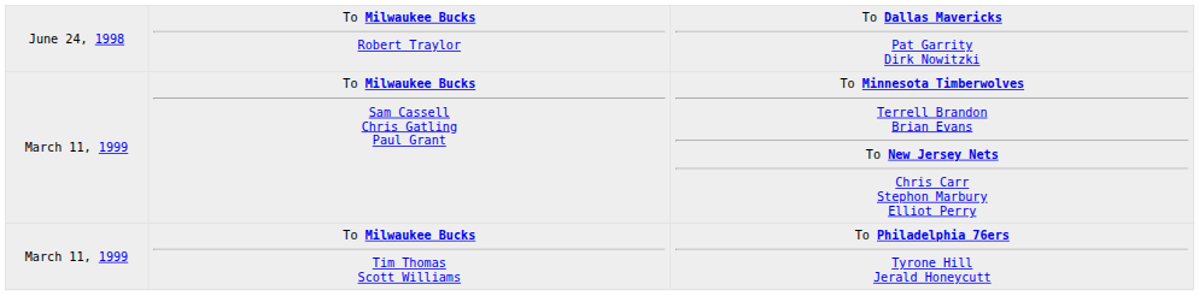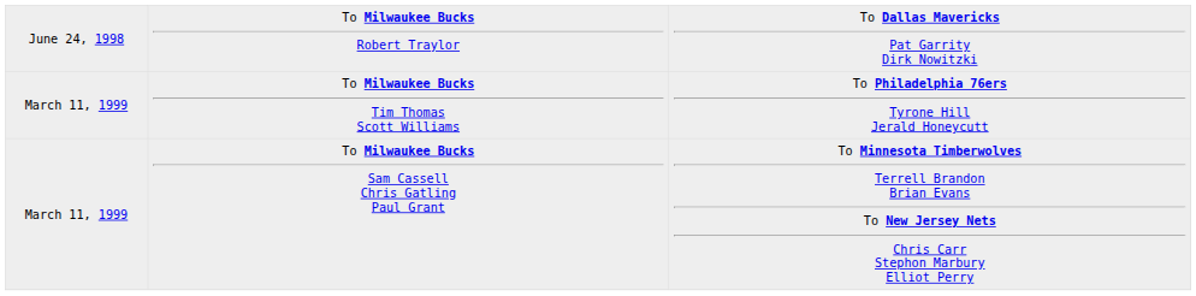rows swapped: To Milwaukee Bucks Sam Cassell Chris Gatling Paul Grant <-> To Milwaukee Bucks Tim Thomas Scott Williams
